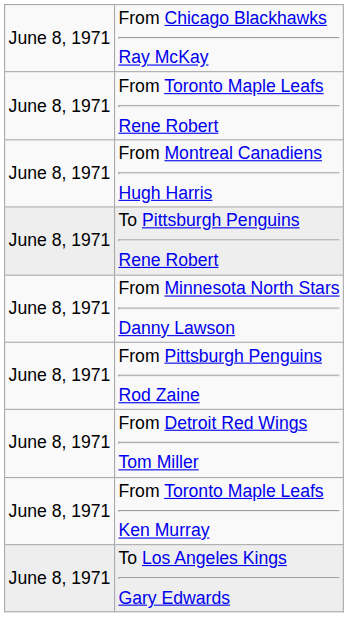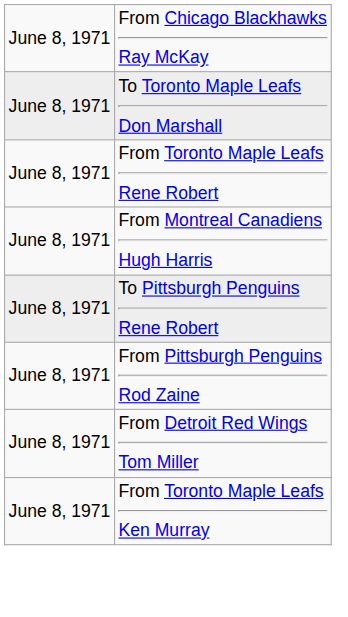+ row: June 8, 1971 | To Toronto Maple Leafs Don Marshall
- row: June 8, 1971 | From Minnesota North Stars Danny Lawson
- row: June 8, 1971 | To Los Angeles Kings Gary Edwards
